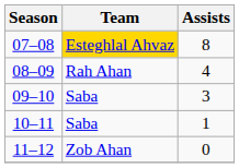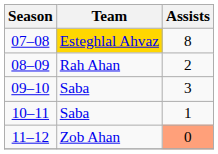08–09 | Assists: 4 -> 2
11–12 | Assists: no background -> lightsalmon background
